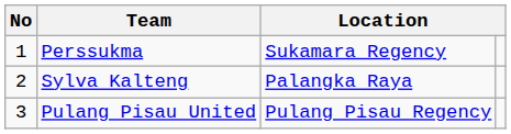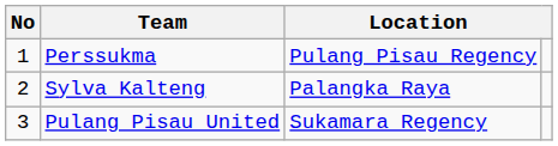Perssukma | column 3: Sukamara Regency -> Pulang Pisau Regency
Pulang Pisau United | column 3: Pulang Pisau Regency -> Sukamara Regency
